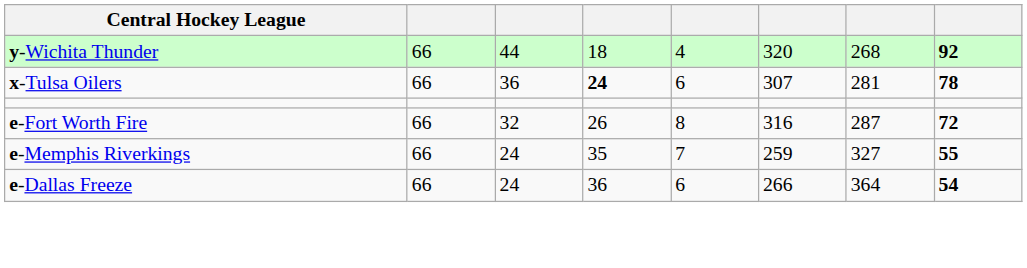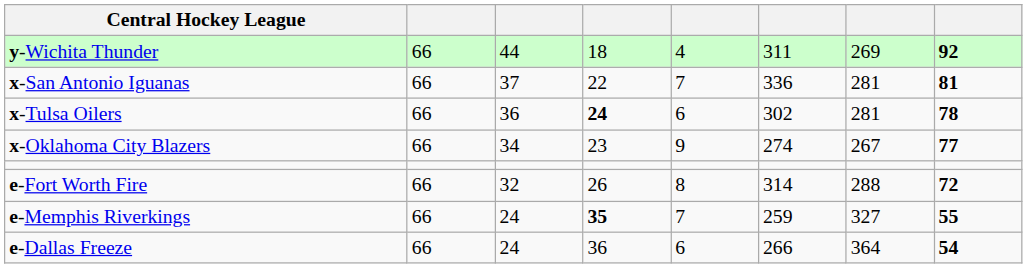y-Wichita Thunder | column 6: 320 -> 311
y-Wichita Thunder | column 7: 268 -> 269
+ row: x-San Antonio Iguanas | 66 | 37 | 22 | 7 | 336 | 281 | 81
x-Tulsa Oilers | column 6: 307 -> 302
+ row: x-Oklahoma City Blazers | 66 | 34 | 23 | 9 | 274 | 267 | 77
e-Fort Worth Fire | column 6: 316 -> 314
e-Fort Worth Fire | column 7: 287 -> 288
e-Memphis Riverkings | column 4: normal -> bold
